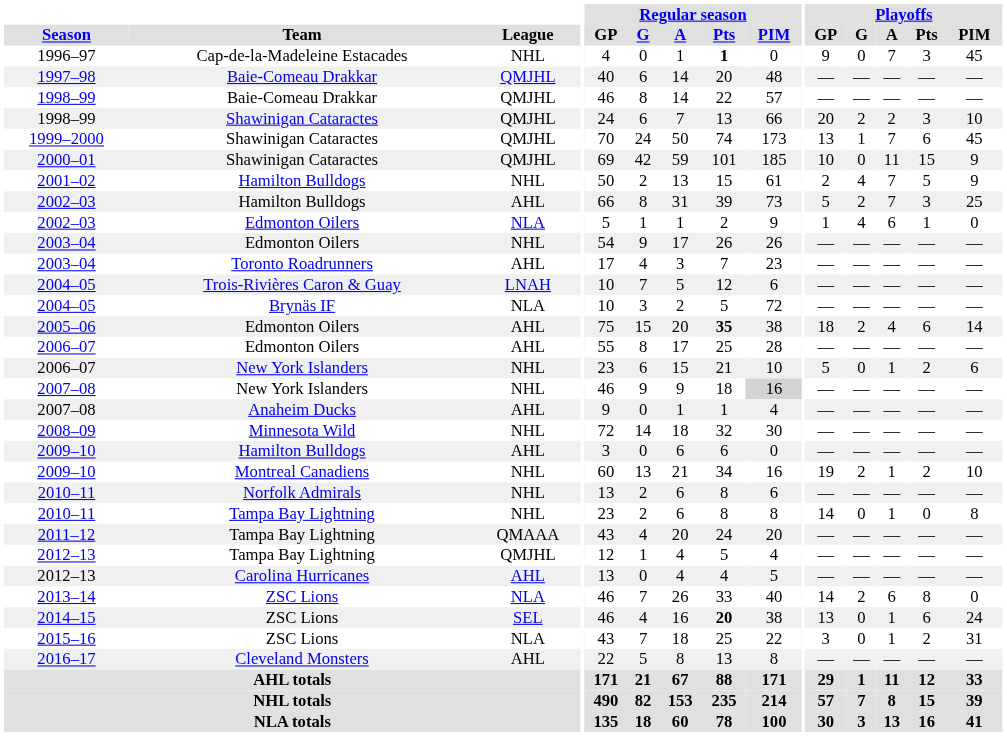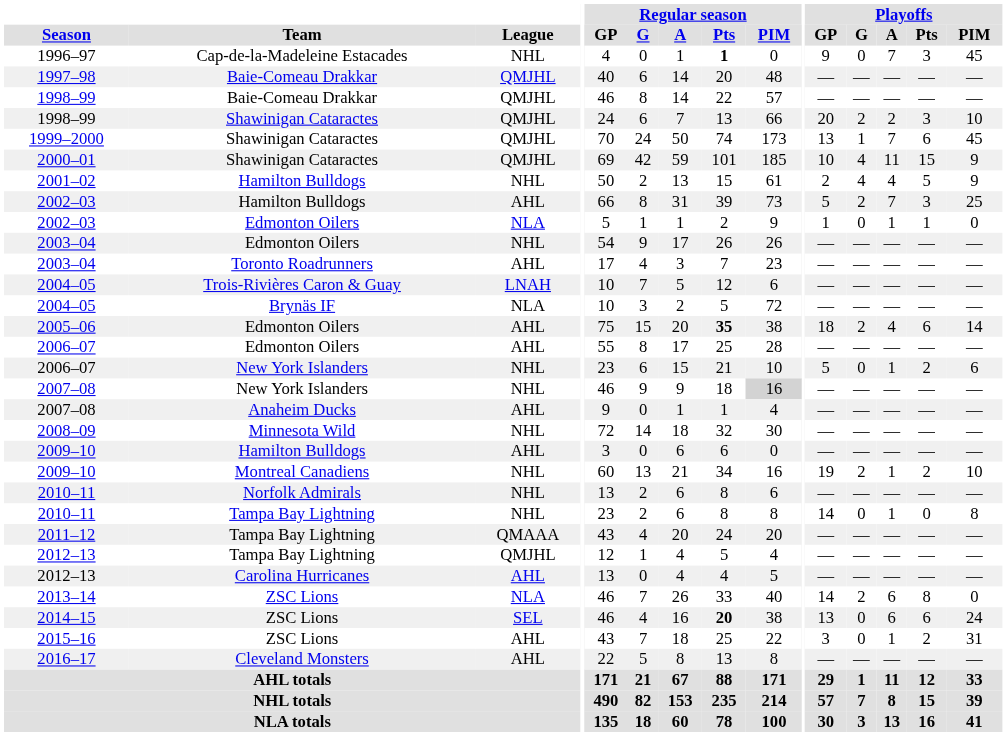2000–01 | Playoffs / G: 0 -> 4
2001–02 | Playoffs / A: 7 -> 4
2002–03 / Edmonton Oilers | Playoffs / G: 4 -> 0
2002–03 / Edmonton Oilers | Playoffs / A: 6 -> 1
2014–15 | Playoffs / A: 1 -> 6
2015–16 | League: NLA -> AHL
